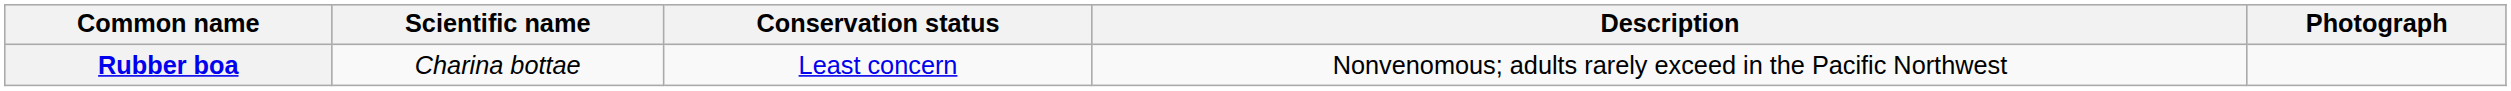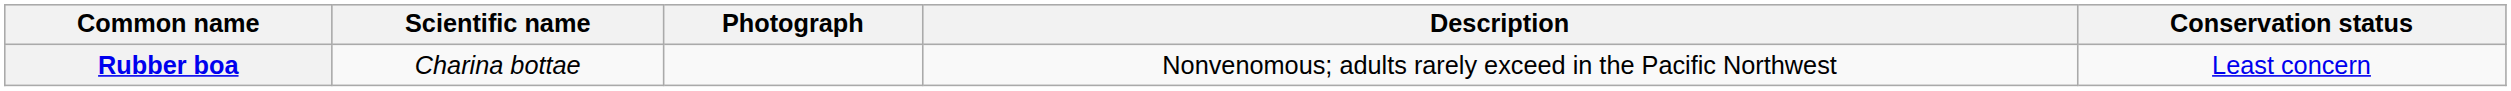columns swapped: Conservation status <-> Photograph
